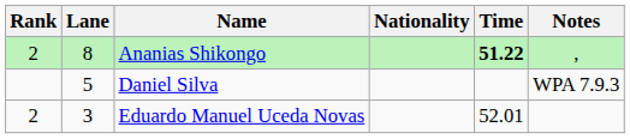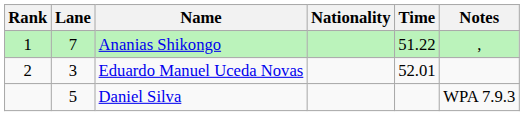Ananias Shikongo | Rank: 2 -> 1
Ananias Shikongo | Lane: 8 -> 7
Ananias Shikongo | Time: bold -> normal
rows swapped: Eduardo Manuel Uceda Novas <-> Daniel Silva
